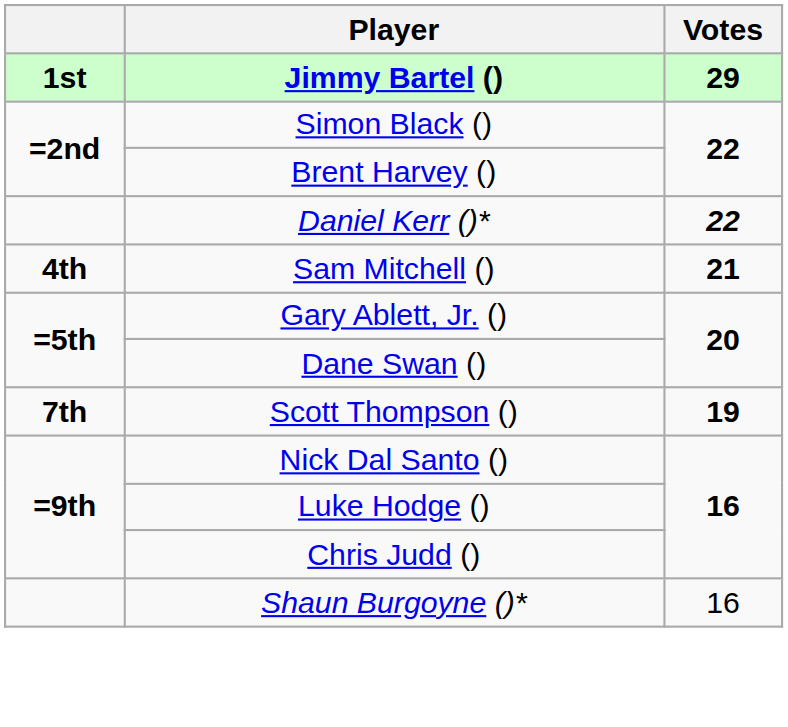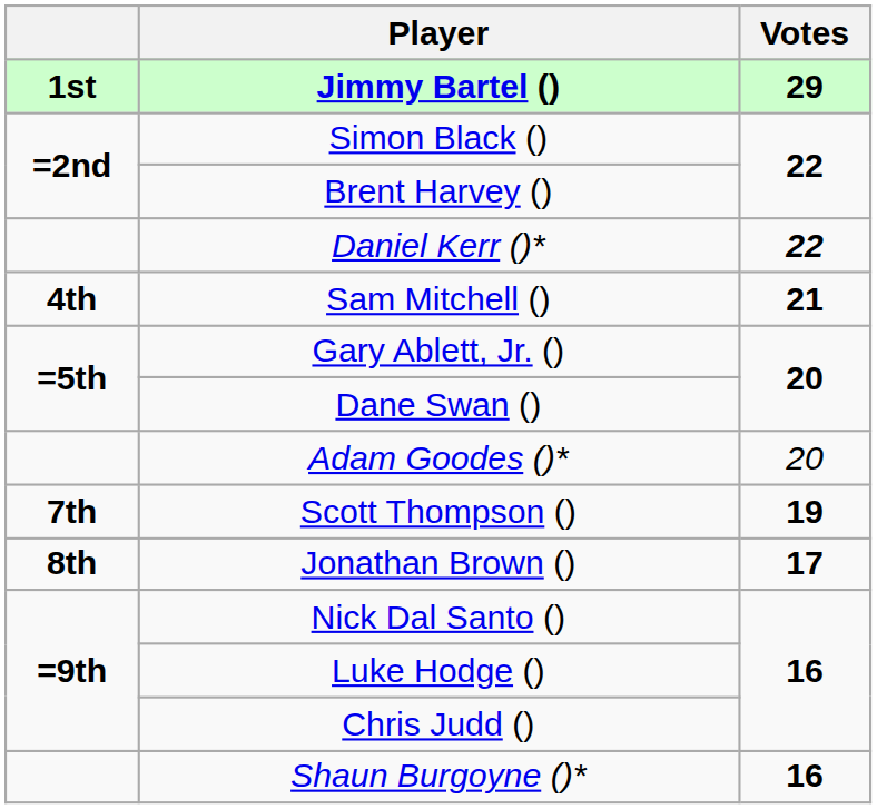+ row: Adam Goodes ()* | 20
+ row: 8th | Jonathan Brown () | 17
Shaun Burgoyne ()* | Votes: normal -> bold
